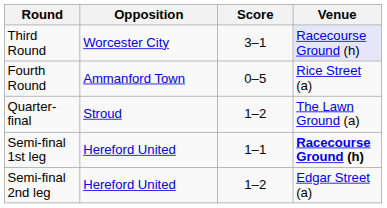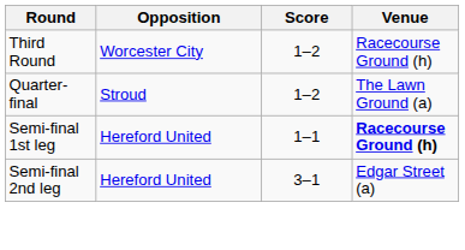Third Round | Score: 3–1 -> 1–2
Third Round | Venue: lavender background -> no background
- row: Fourth Round | Ammanford Town | 0–5 | Rice Street (a)
Semi-final 2nd leg | Score: 1–2 -> 3–1
